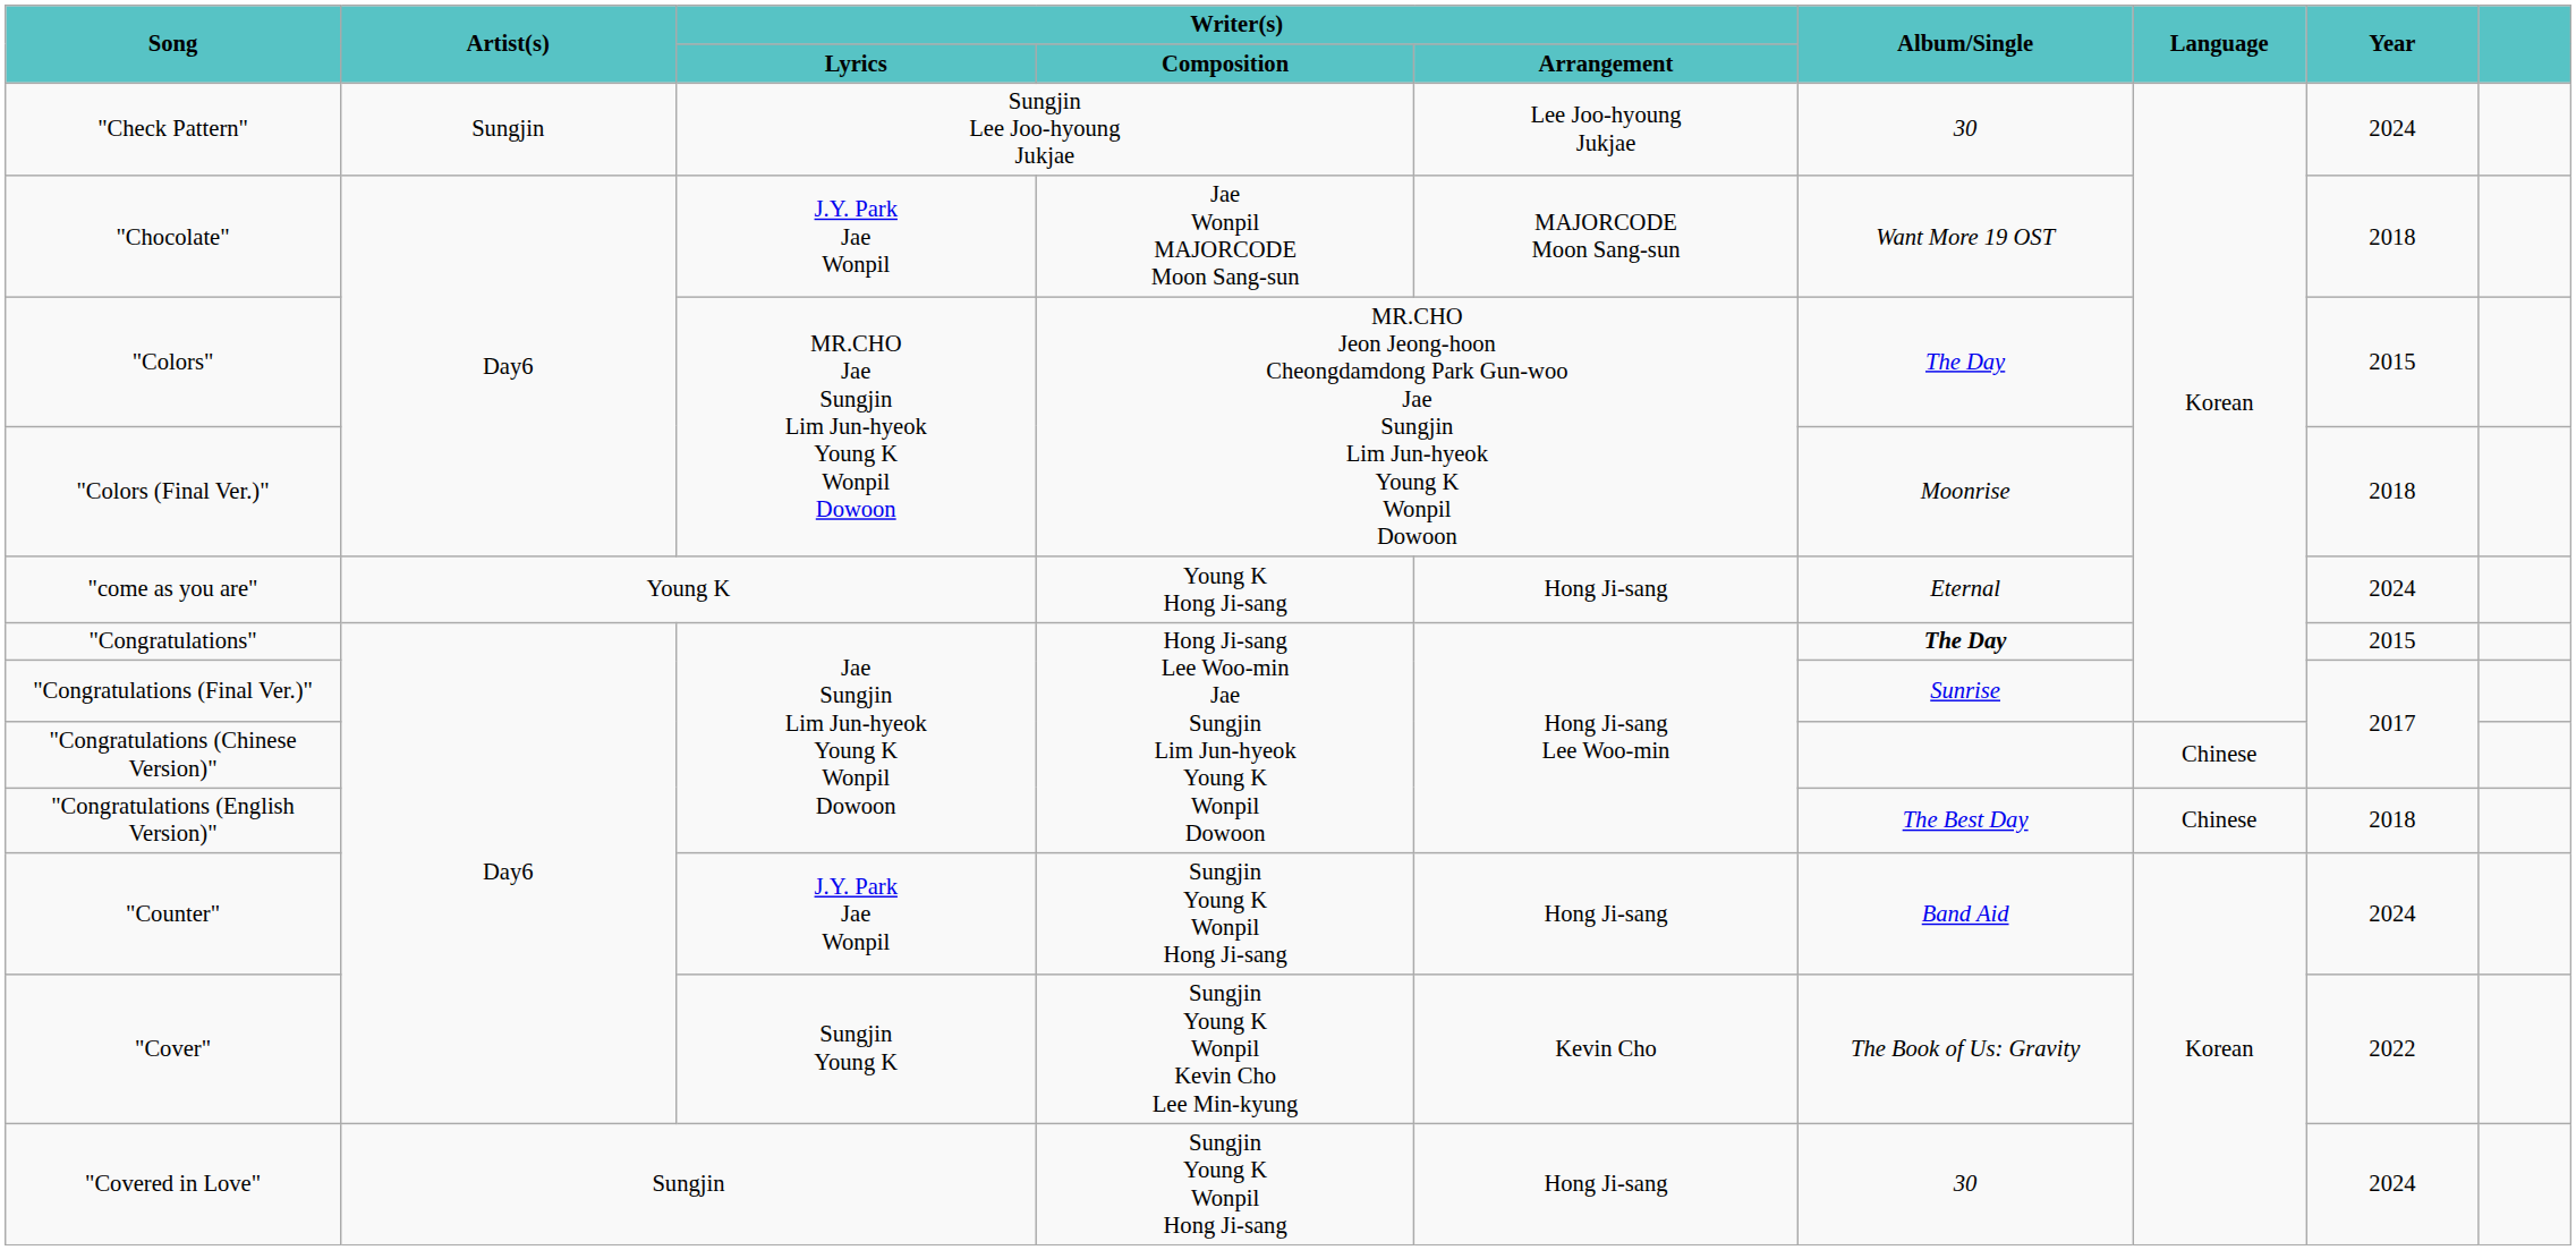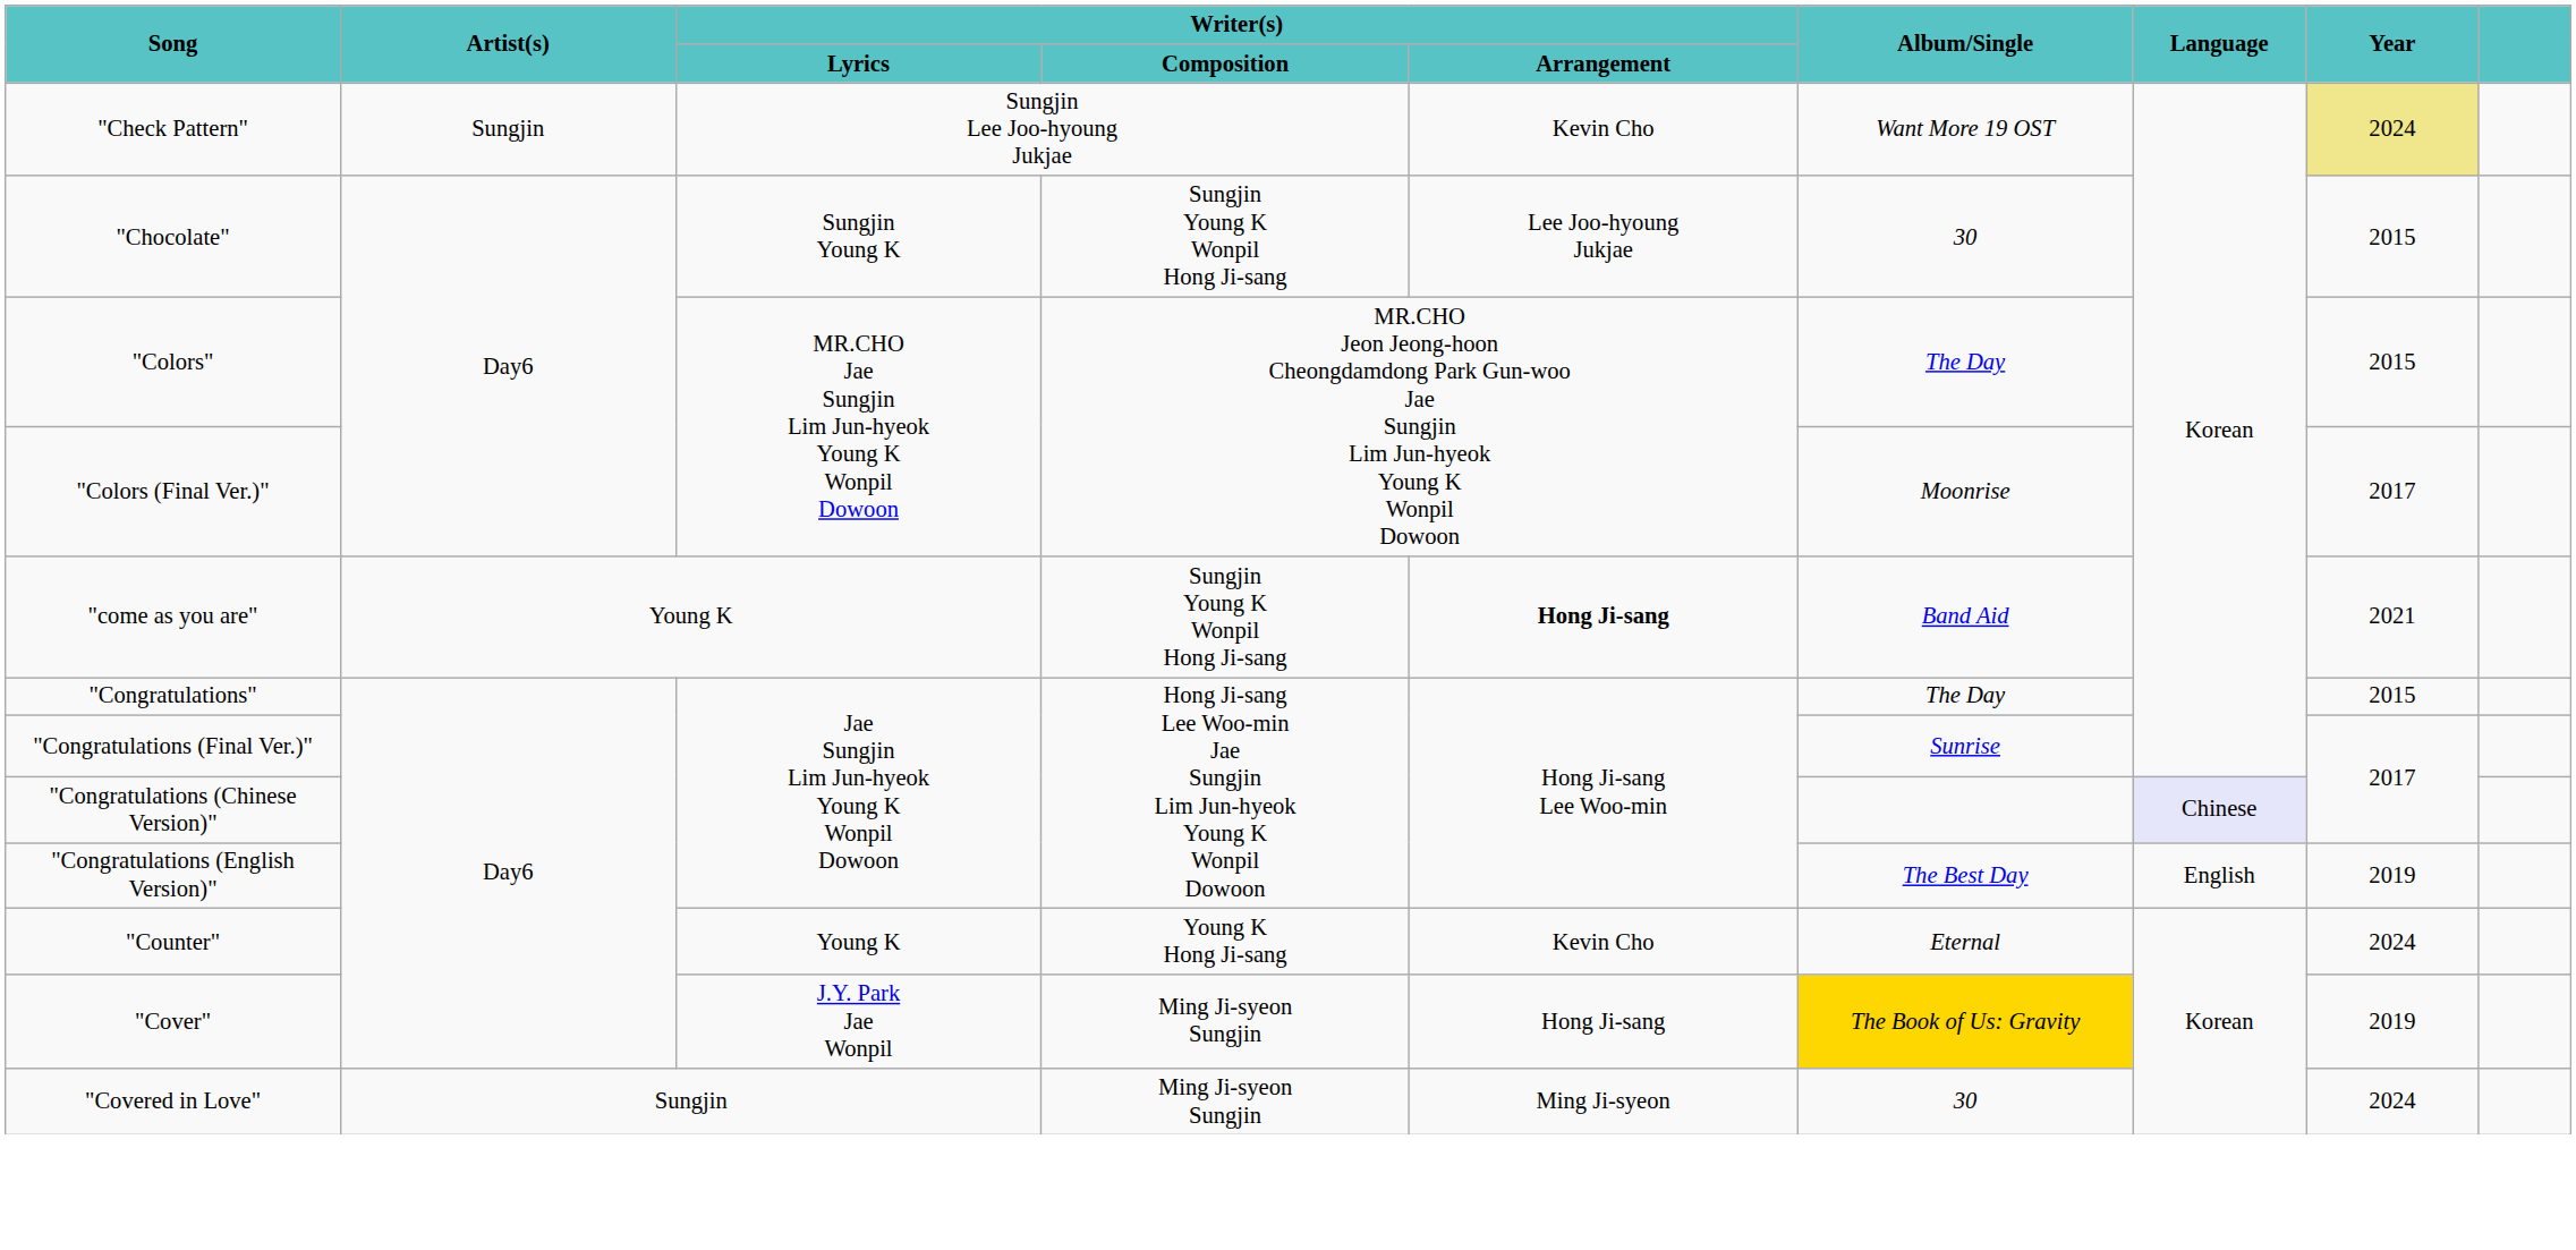"Check Pattern" | Writer(s) / Arrangement: Lee Joo-hyoung Jukjae -> Kevin Cho
"Check Pattern" | Album/Single: 30 -> Want More 19 OST
"Check Pattern" | Year: no background -> khaki background
"Chocolate" | Writer(s) / Lyrics: J.Y. Park Jae Wonpil -> Sungjin Young K
"Chocolate" | Writer(s) / Composition: Jae Wonpil MAJORCODE Moon Sang-sun -> Sungjin Young K Wonpil Hong Ji-sang
"Chocolate" | Writer(s) / Arrangement: MAJORCODE Moon Sang-sun -> Lee Joo-hyoung Jukjae
"Chocolate" | Album/Single: Want More 19 OST -> 30
"Chocolate" | Year: 2018 -> 2015
"Colors (Final Ver.)" | Year: 2018 -> 2017
"come as you are" | Writer(s) / Composition: Young K Hong Ji-sang -> Sungjin Young K Wonpil Hong Ji-sang
"come as you are" | Writer(s) / Arrangement: normal -> bold
"come as you are" | Album/Single: Eternal -> Band Aid
"come as you are" | Year: 2024 -> 2021
"Congratulations" | Album/Single: bold -> normal
"Congratulations (Chinese Version)" | Language: no background -> lavender background
"Congratulations (English Version)" | Language: Chinese -> English
"Congratulations (English Version)" | Year: 2018 -> 2019
"Counter" | Writer(s) / Lyrics: J.Y. Park Jae Wonpil -> Young K
"Counter" | Writer(s) / Composition: Sungjin Young K Wonpil Hong Ji-sang -> Young K Hong Ji-sang
"Counter" | Writer(s) / Arrangement: Hong Ji-sang -> Kevin Cho
"Counter" | Album/Single: Band Aid -> Eternal
"Cover" | Writer(s) / Lyrics: Sungjin Young K -> J.Y. Park Jae Wonpil
"Cover" | Writer(s) / Composition: Sungjin Young K Wonpil Kevin Cho Lee Min-kyung -> Ming Ji-syeon Sungjin
"Cover" | Writer(s) / Arrangement: Kevin Cho -> Hong Ji-sang
"Cover" | Album/Single: no background -> gold background
"Cover" | Year: 2022 -> 2019
"Covered in Love" | Writer(s) / Composition: Sungjin Young K Wonpil Hong Ji-sang -> Ming Ji-syeon Sungjin
"Covered in Love" | Writer(s) / Arrangement: Hong Ji-sang -> Ming Ji-syeon
